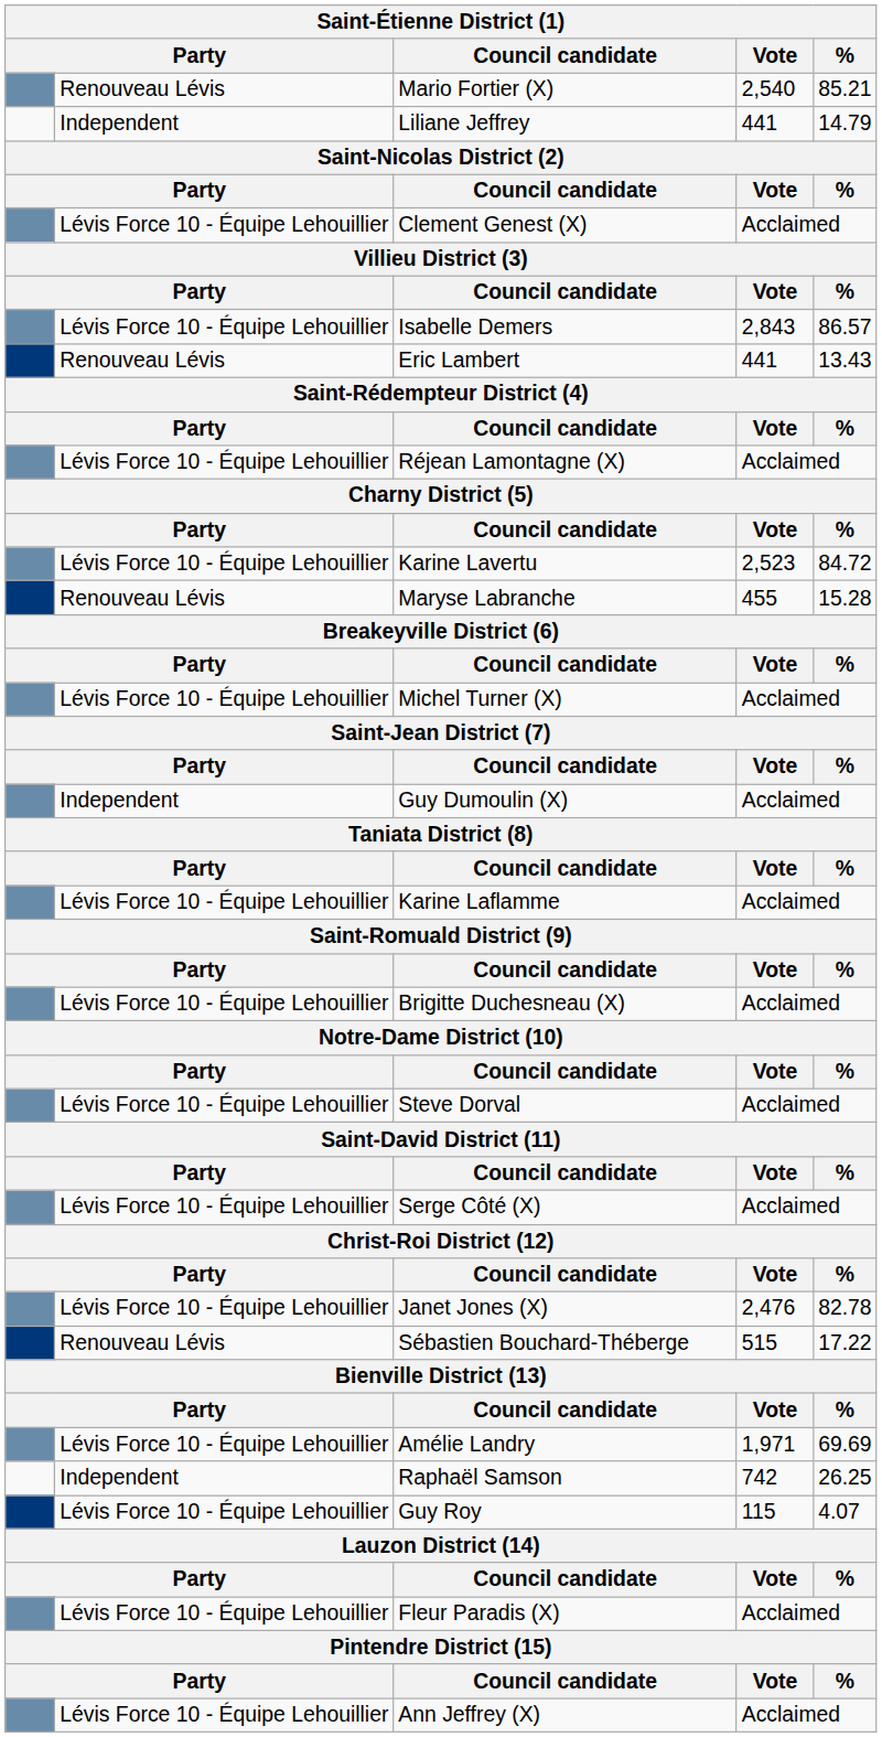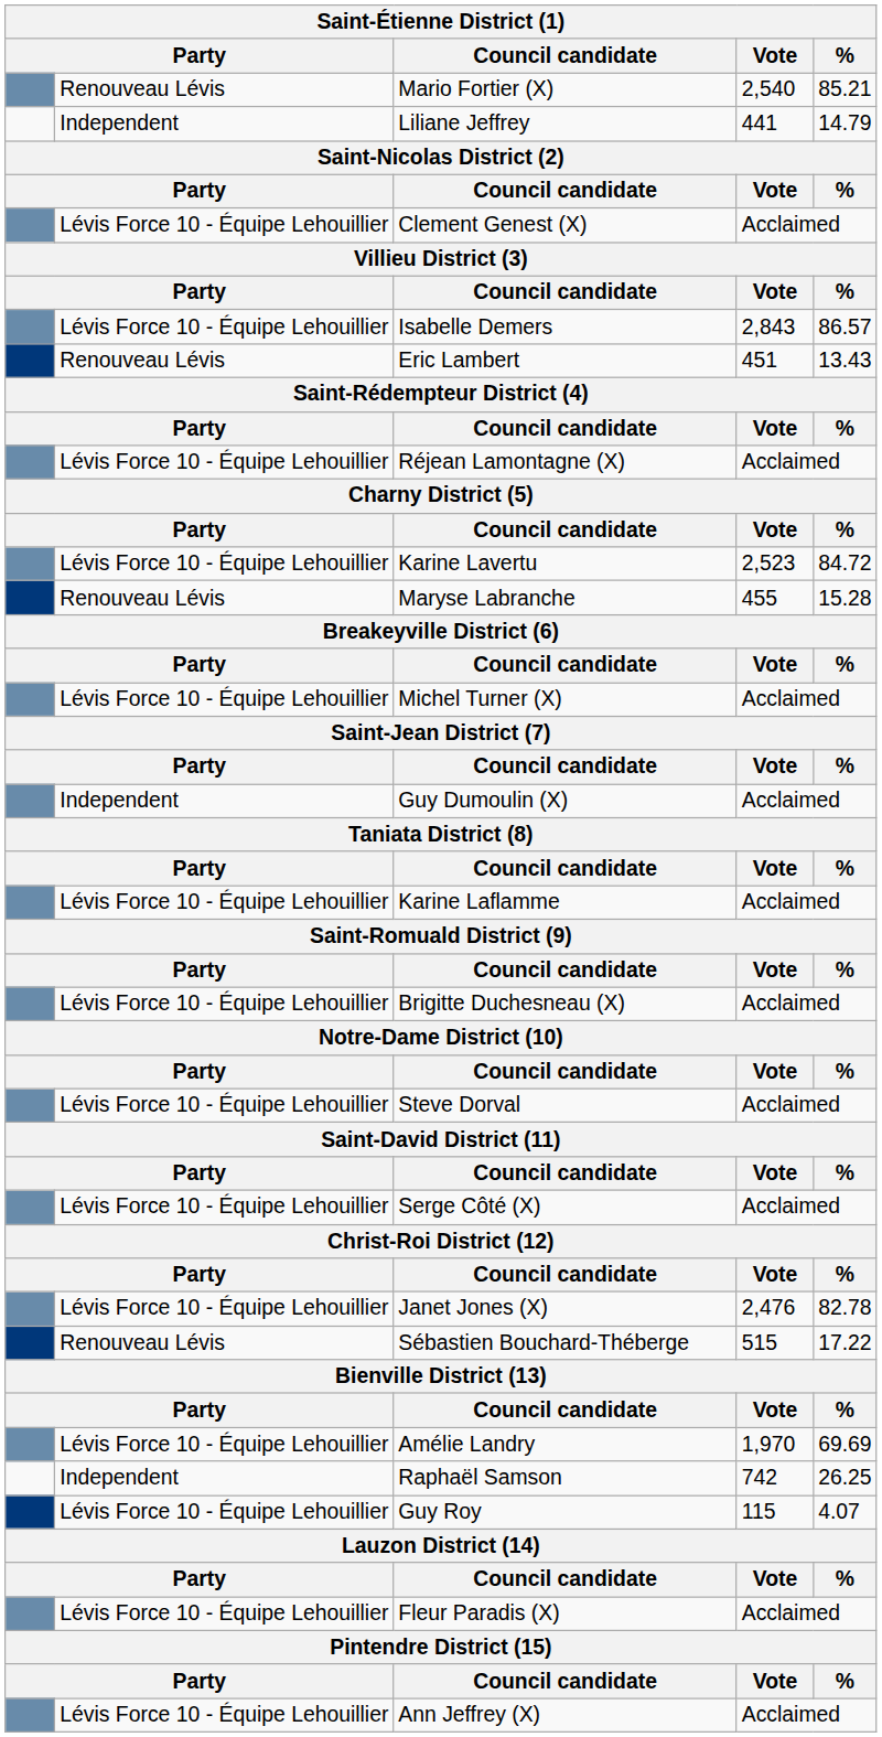Eric Lambert | Vote: 441 -> 451
Amélie Landry | Vote: 1,971 -> 1,970
